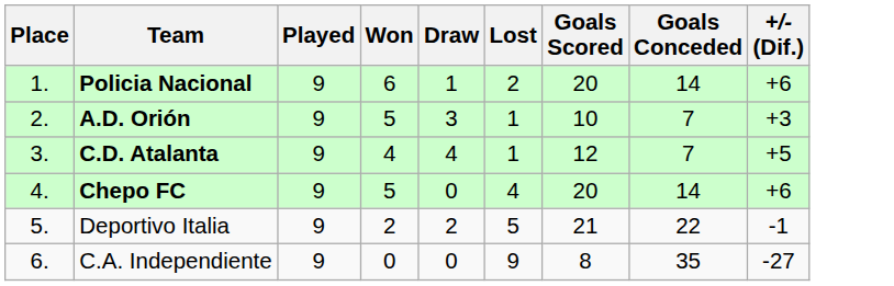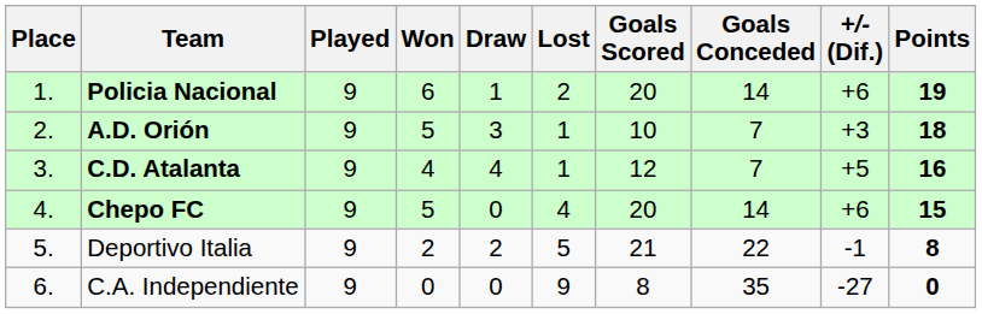+ column: Points | 19 | 18 | 16 | 15 | 8 | 0
